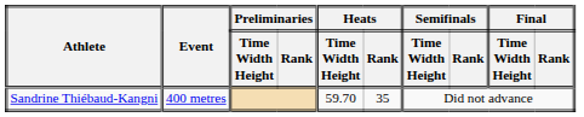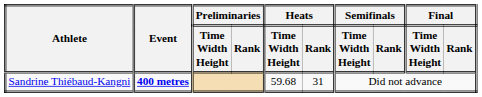Sandrine Thiébaud-Kangni | Event: normal -> bold
Sandrine Thiébaud-Kangni | Heats / Time Width Height: 59.70 -> 59.68
Sandrine Thiébaud-Kangni | Heats / Rank: 35 -> 31
